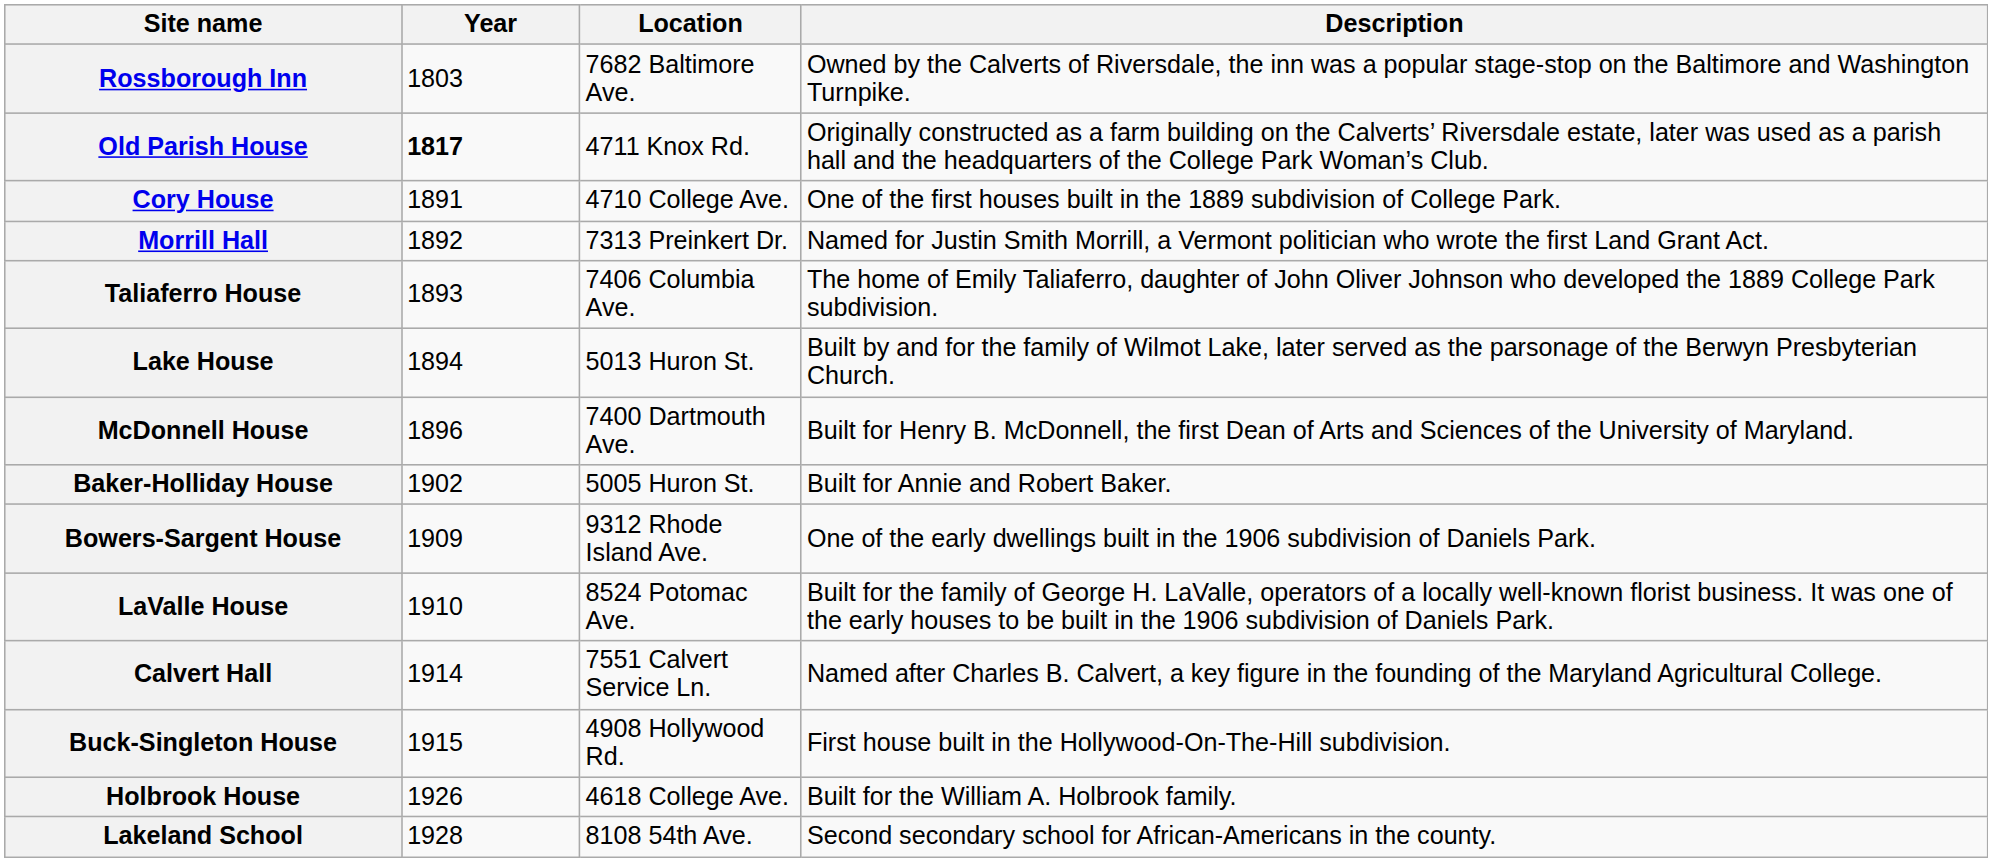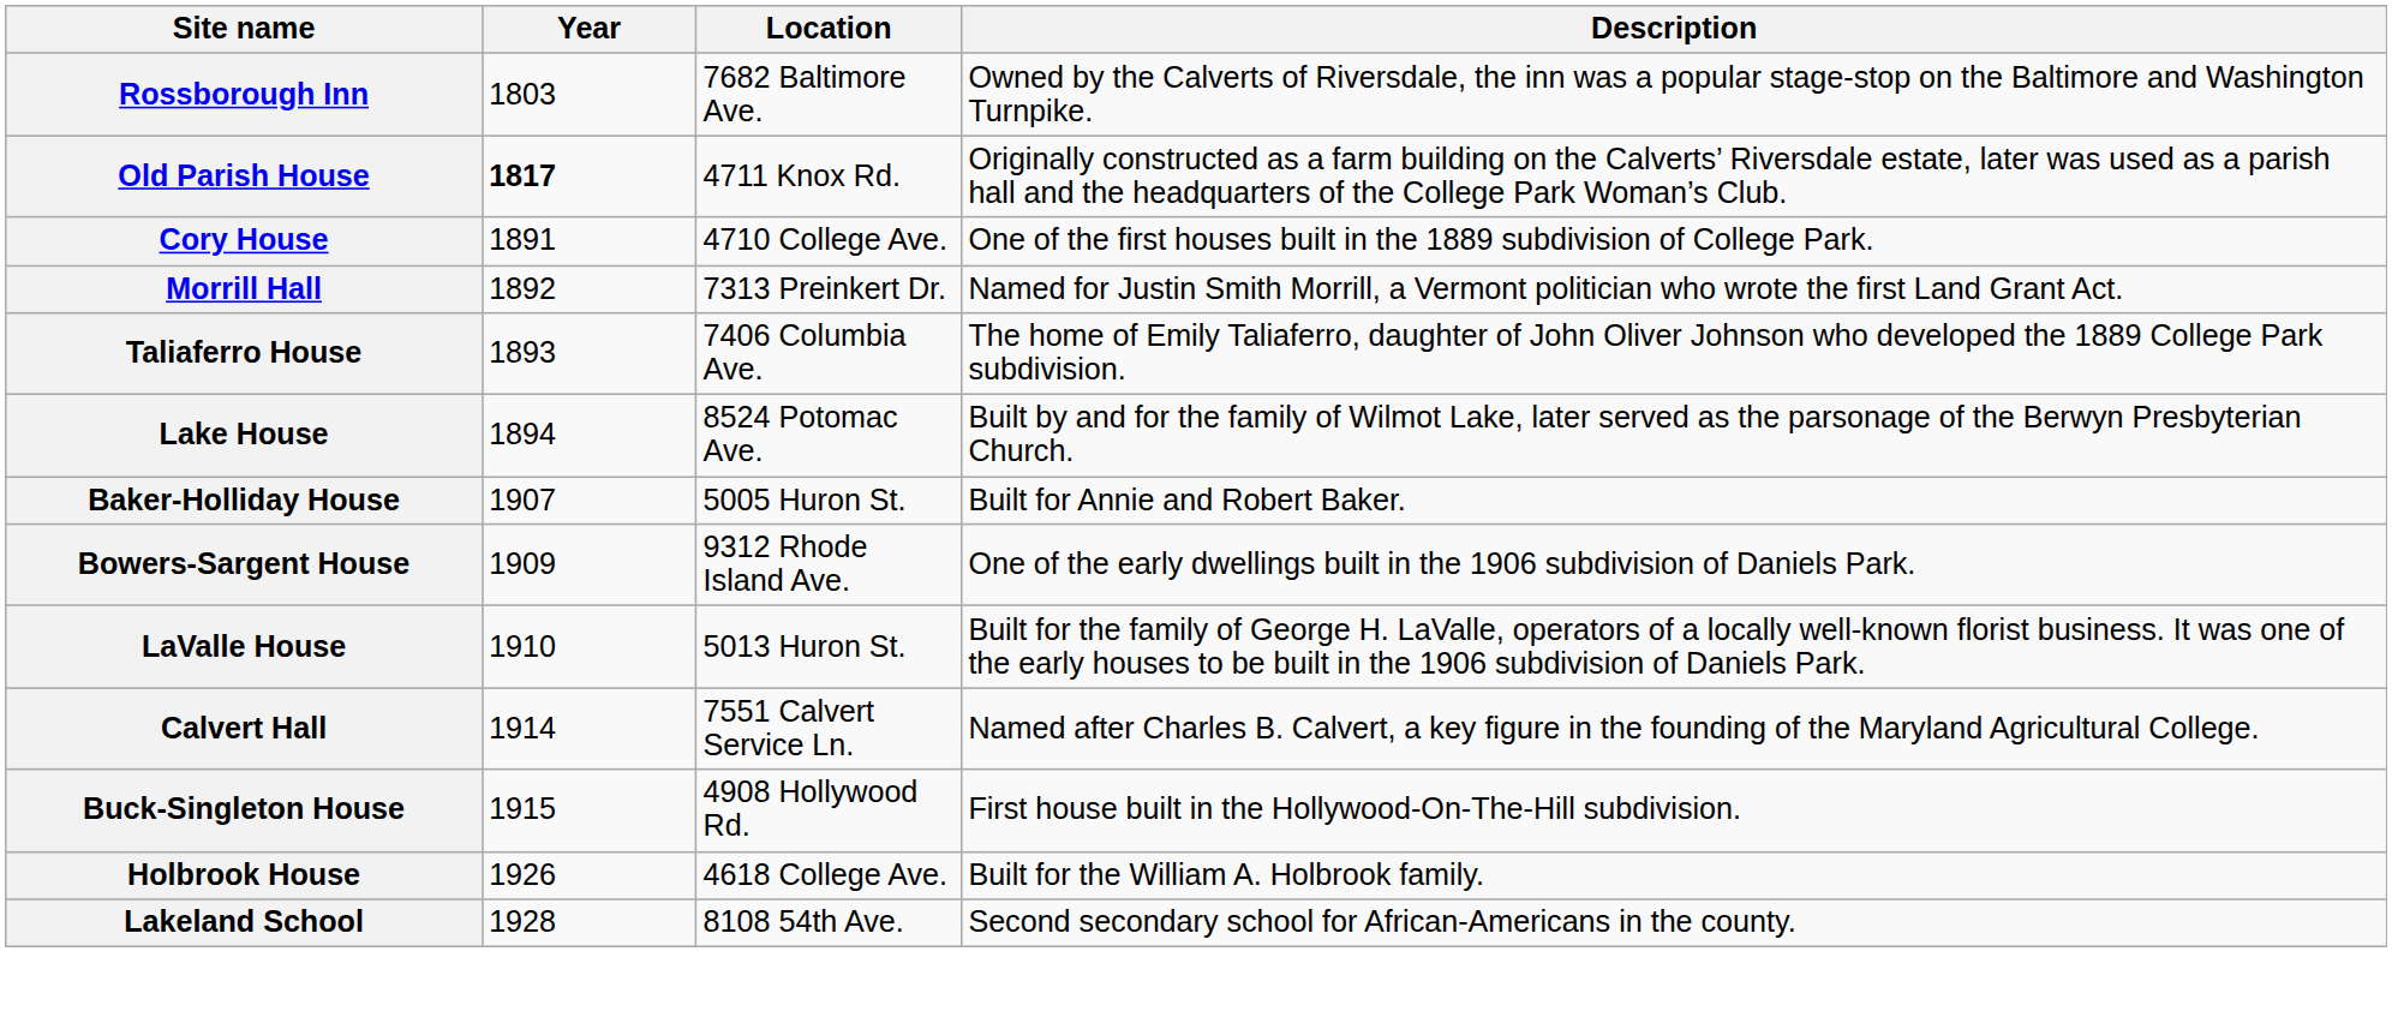Lake House | Location: 5013 Huron St. -> 8524 Potomac Ave.
- row: McDonnell House | 1896 | 7400 Dartmouth Ave. | Built for Henry B. McDonnell, the first Dean of Arts and Sciences of the University of Maryland.
Baker-Holliday House | Year: 1902 -> 1907
LaValle House | Location: 8524 Potomac Ave. -> 5013 Huron St.
